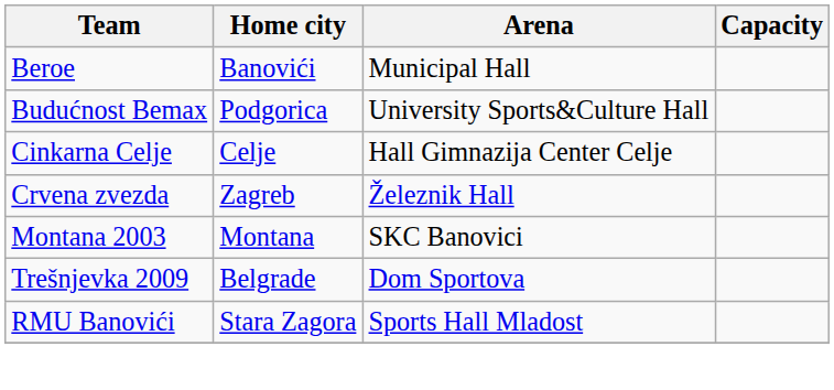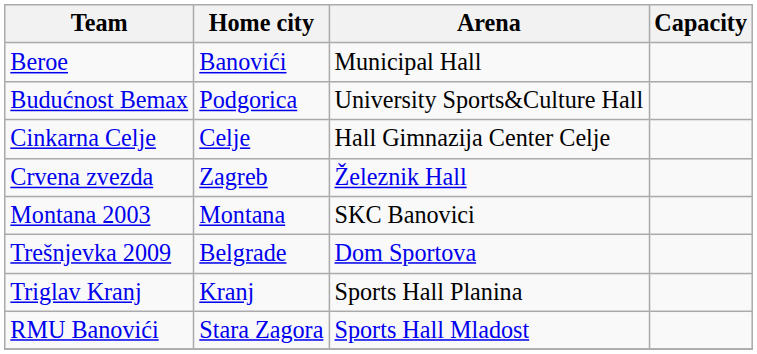+ row: Triglav Kranj | Kranj | Sports Hall Planina
